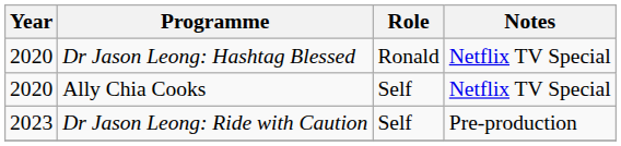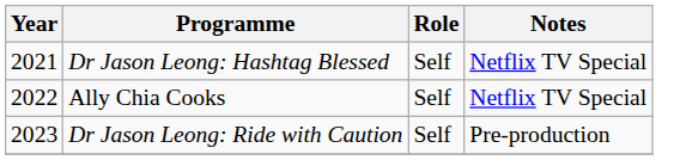Dr Jason Leong: Hashtag Blessed | Year: 2020 -> 2021
Dr Jason Leong: Hashtag Blessed | Role: Ronald -> Self
Ally Chia Cooks | Year: 2020 -> 2022
